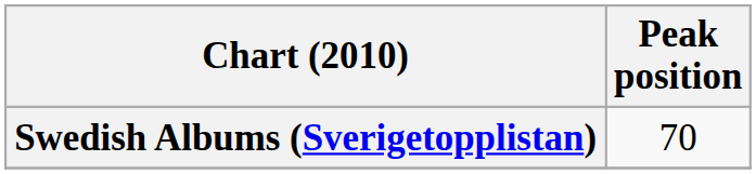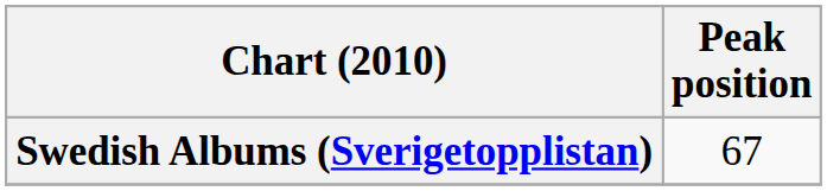Swedish Albums (Sverigetopplistan) | Peak position: 70 -> 67
